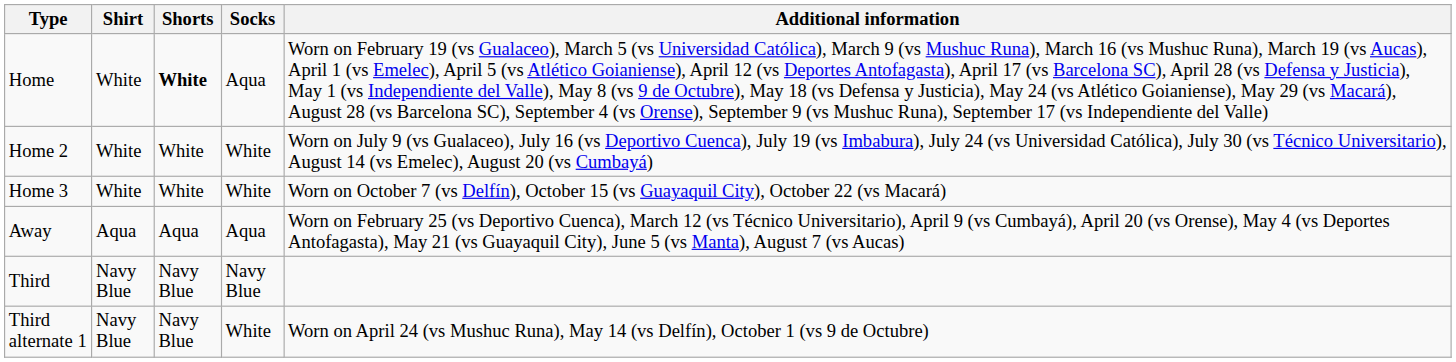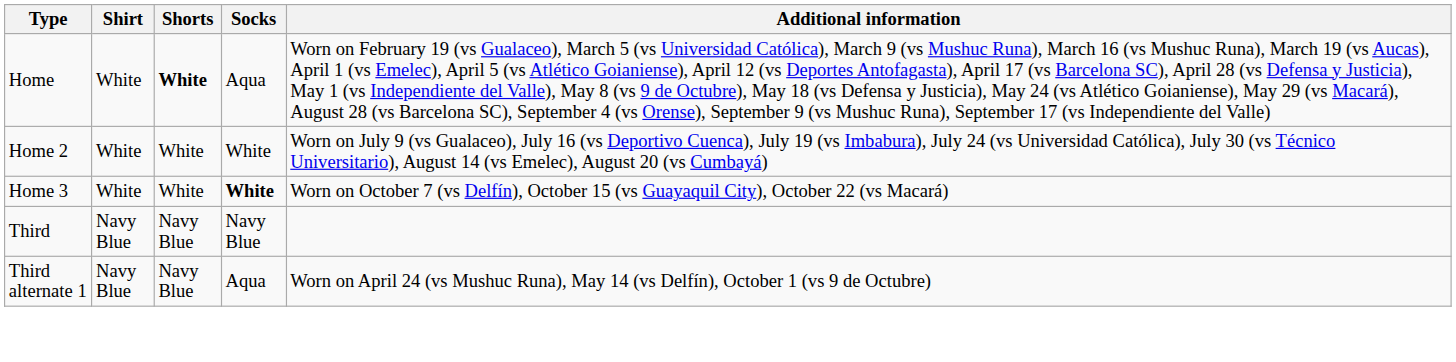Home 3 | Socks: normal -> bold
- row: Away | Aqua | Aqua | Aqua | Worn on February 25 (vs Deportivo Cuenca), March 12 (vs Técnico Universitario), April 9 (vs Cumbayá), April 20 (vs Orense), May 4 (vs Deportes Antofagasta), May 21 (vs Guayaquil City), June 5 (vs Manta), August 7 (vs Aucas)
Third alternate 1 | Socks: White -> Aqua
